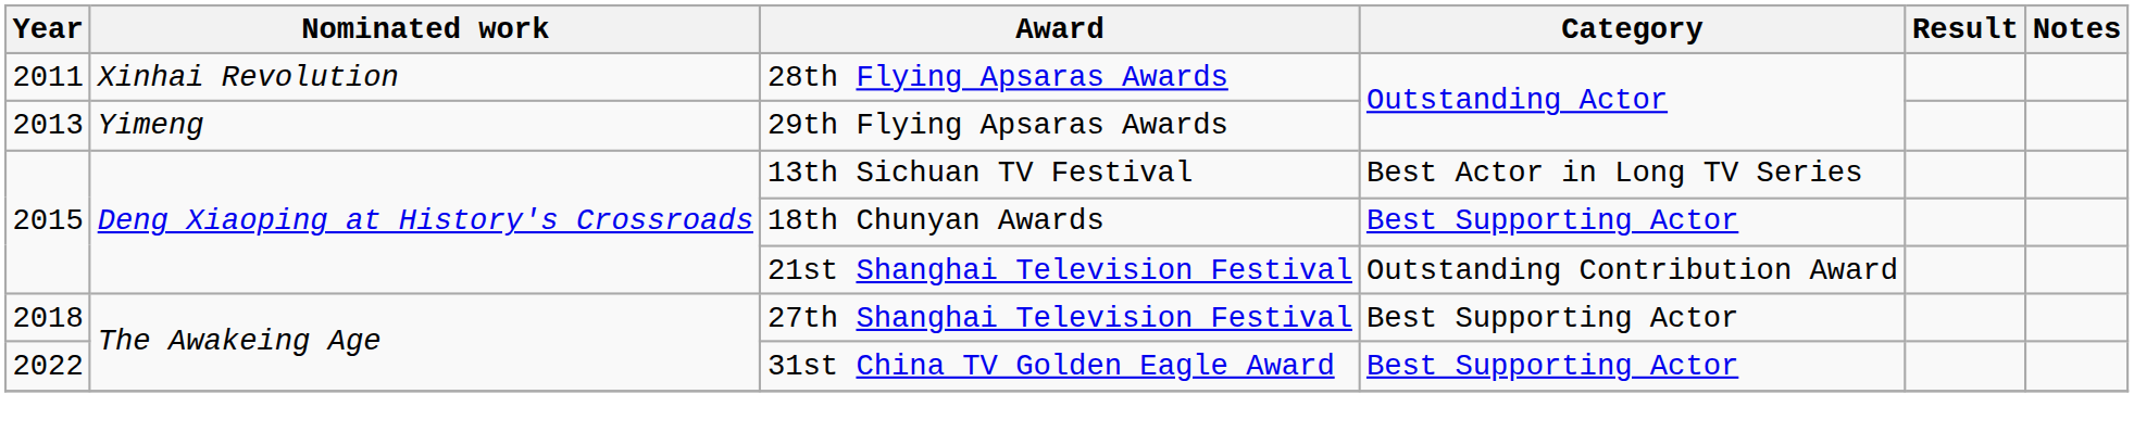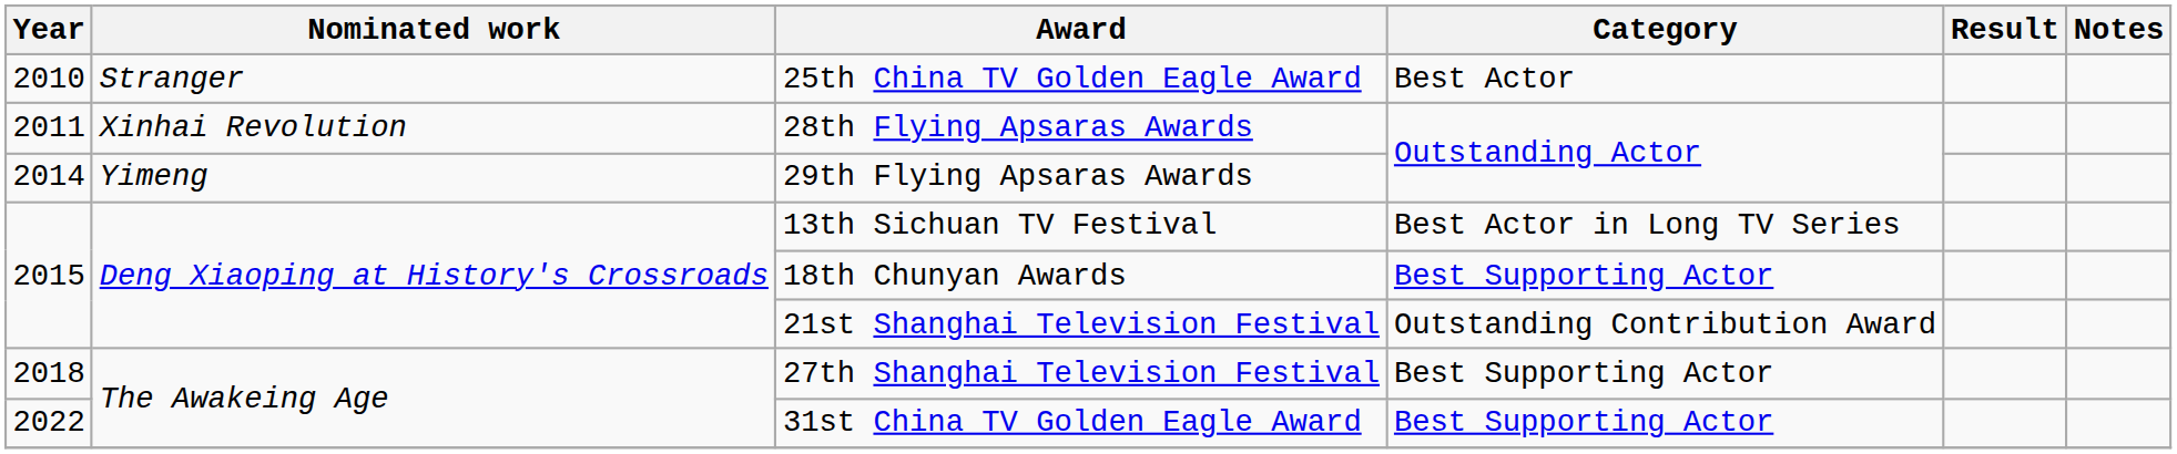+ row: 2010 | Stranger | 25th China TV Golden Eagle Award | Best Actor
29th Flying Apsaras Awards | Year: 2013 -> 2014
